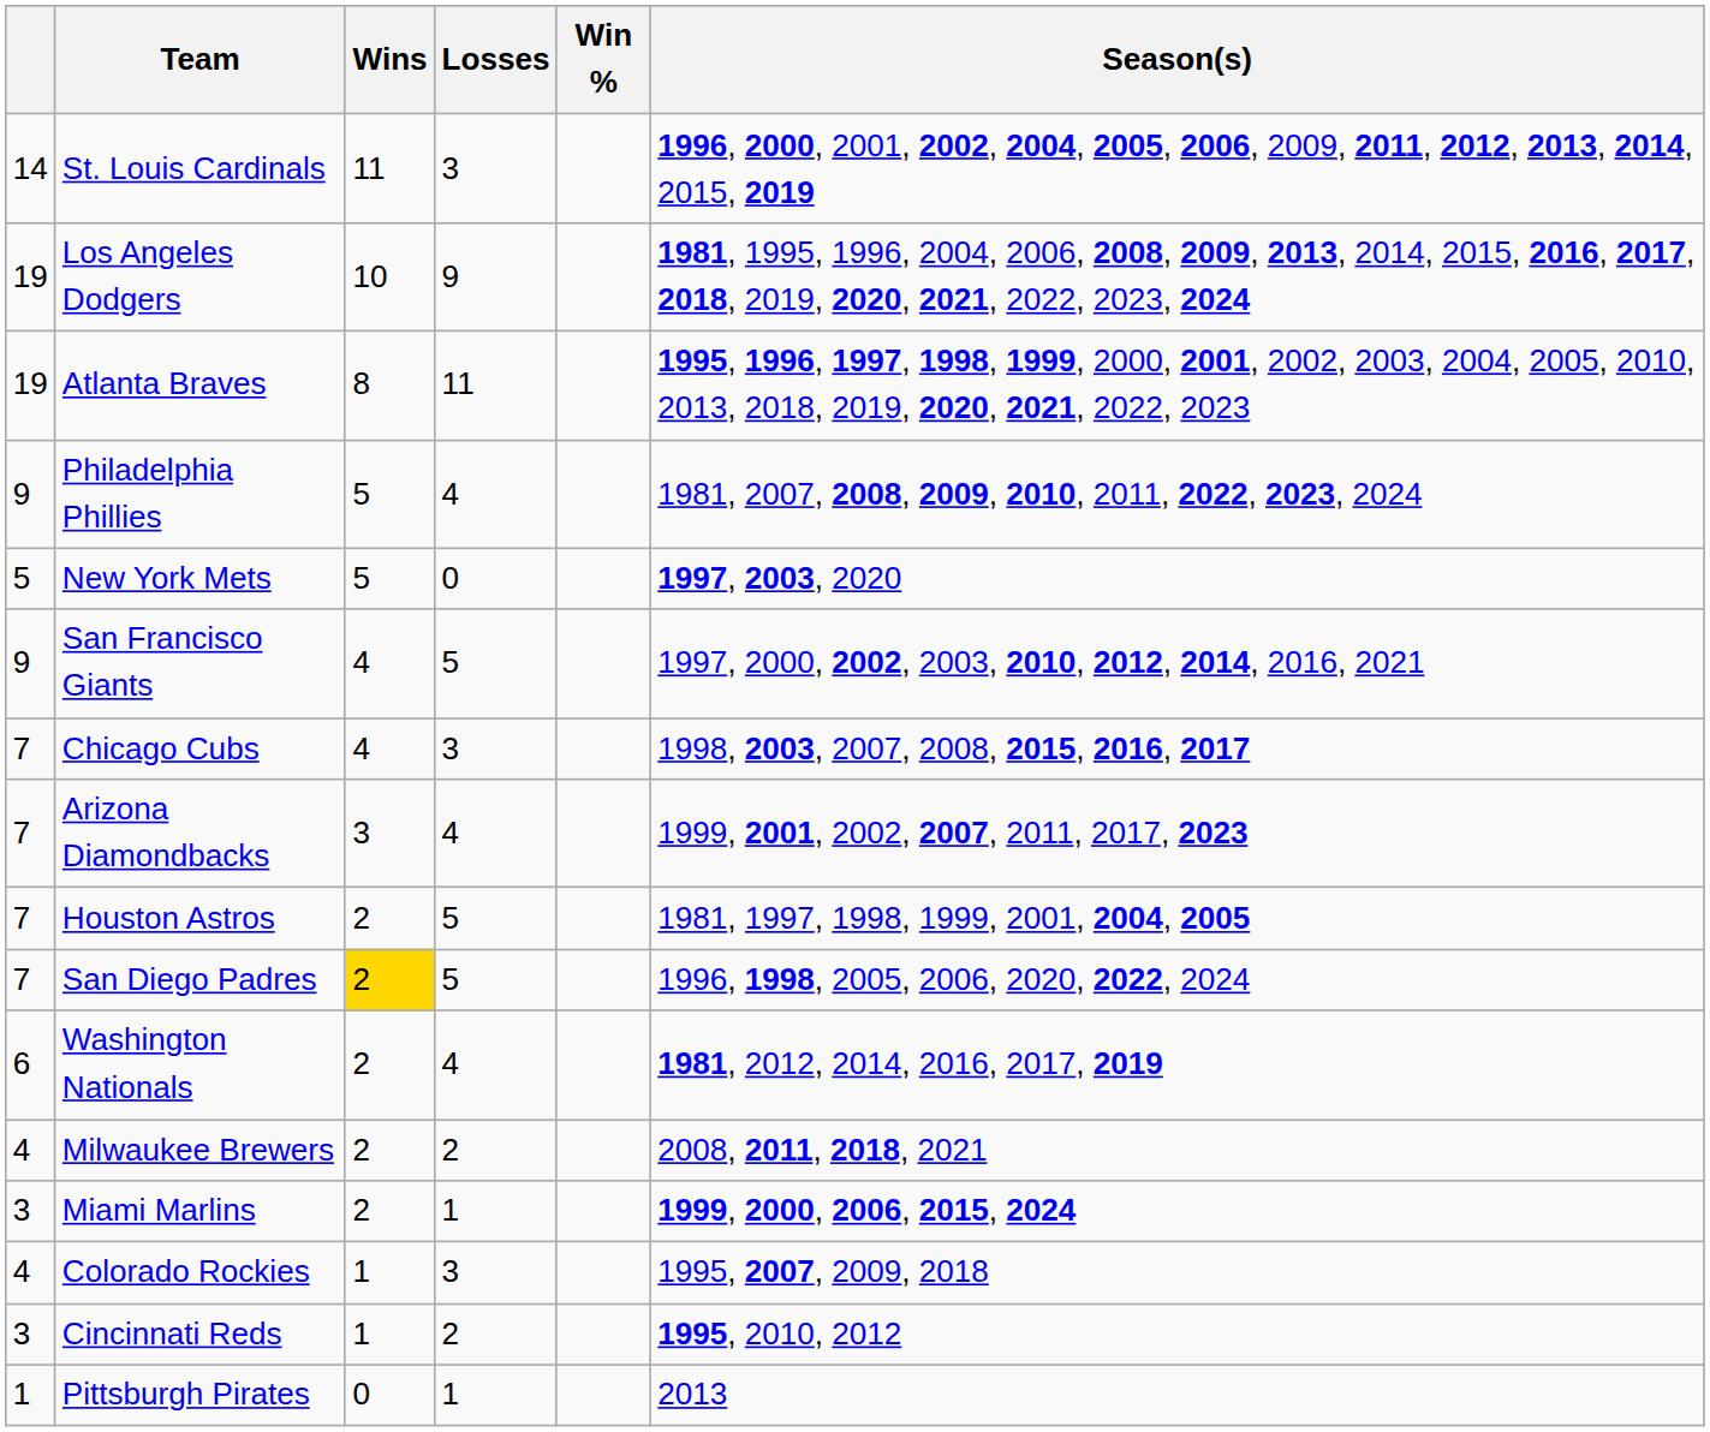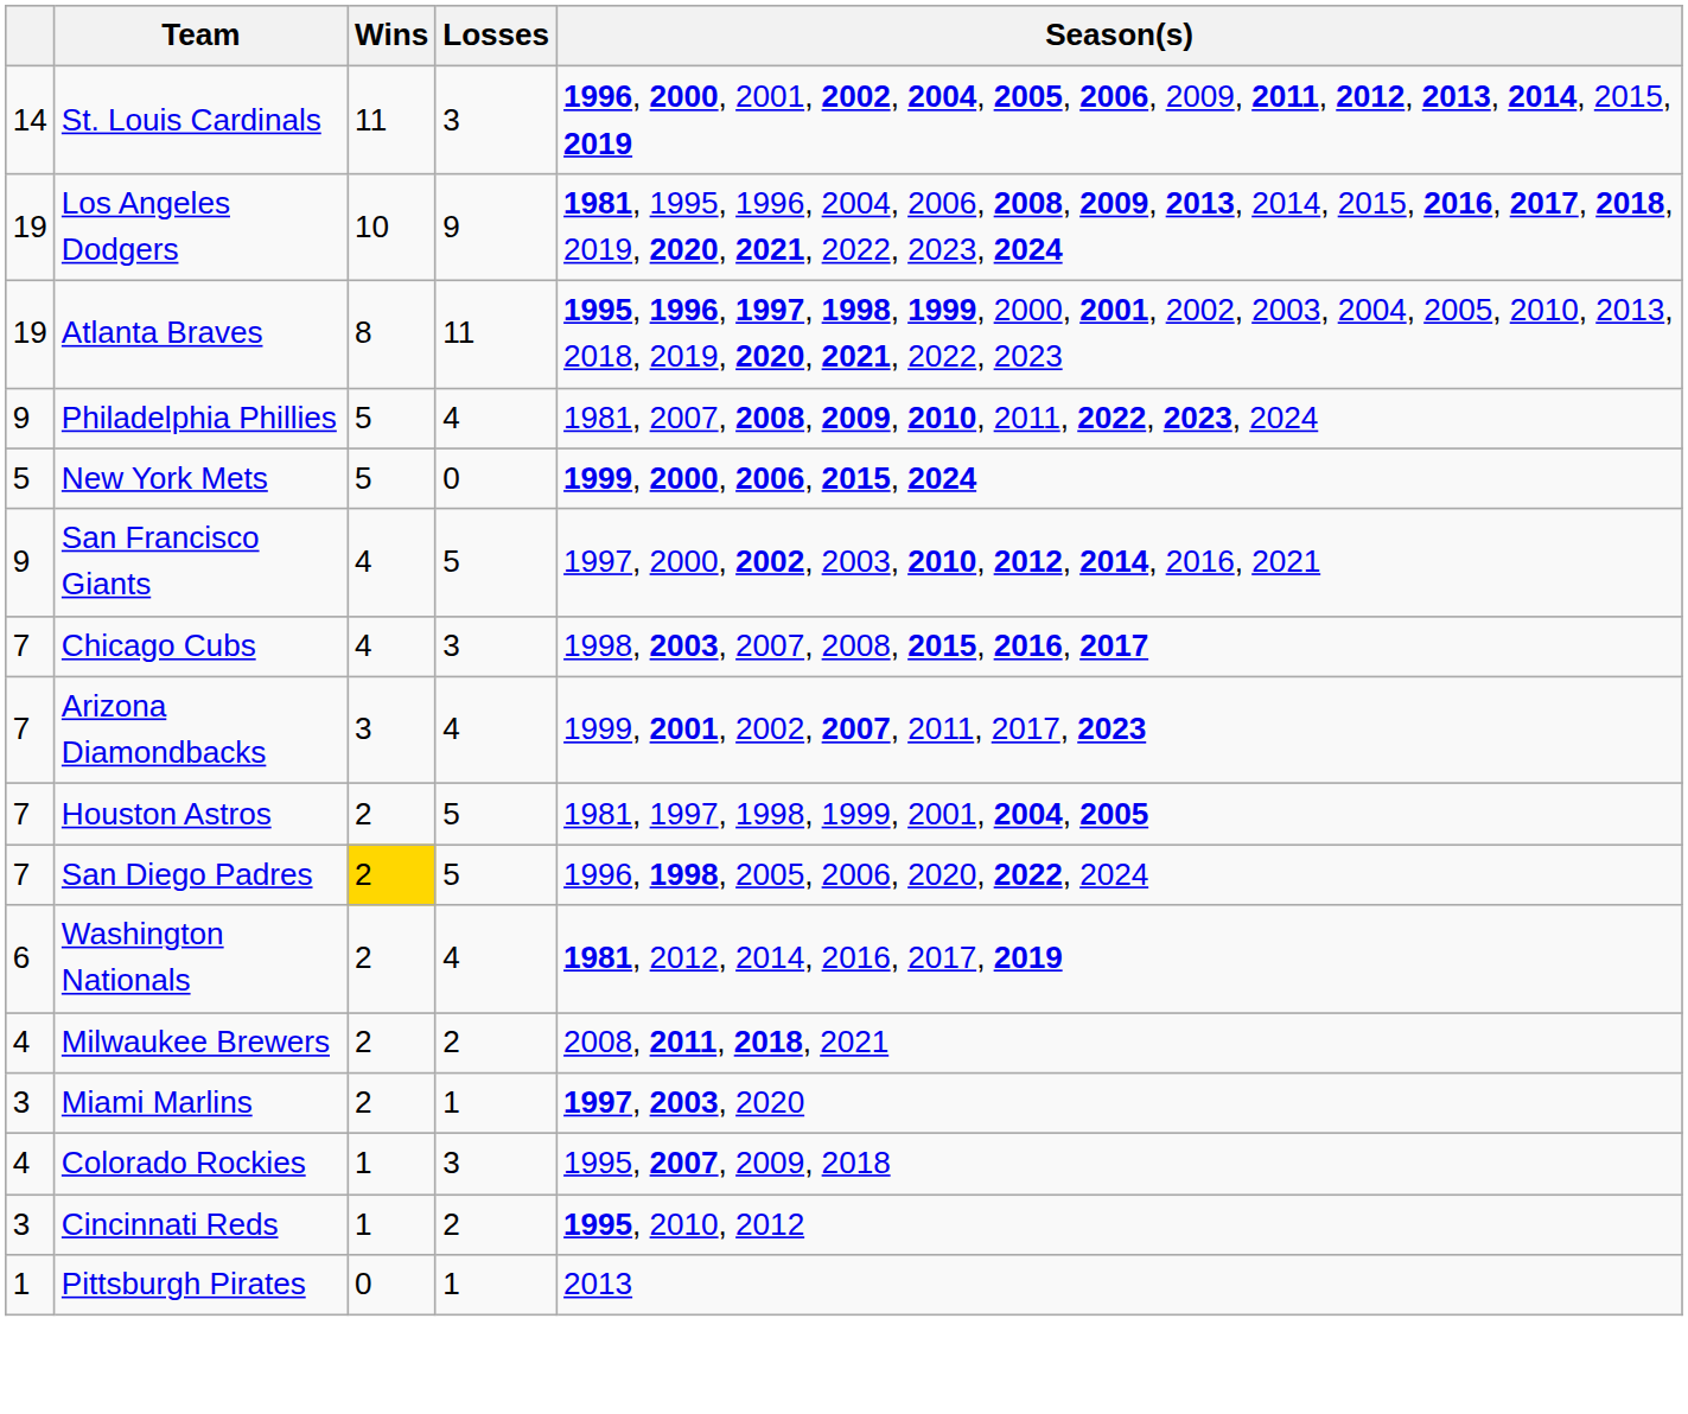- column: Win %
New York Mets | Season(s): 1997, 2003, 2020 -> 1999, 2000, 2006, 2015, 2024
Miami Marlins | Season(s): 1999, 2000, 2006, 2015, 2024 -> 1997, 2003, 2020
